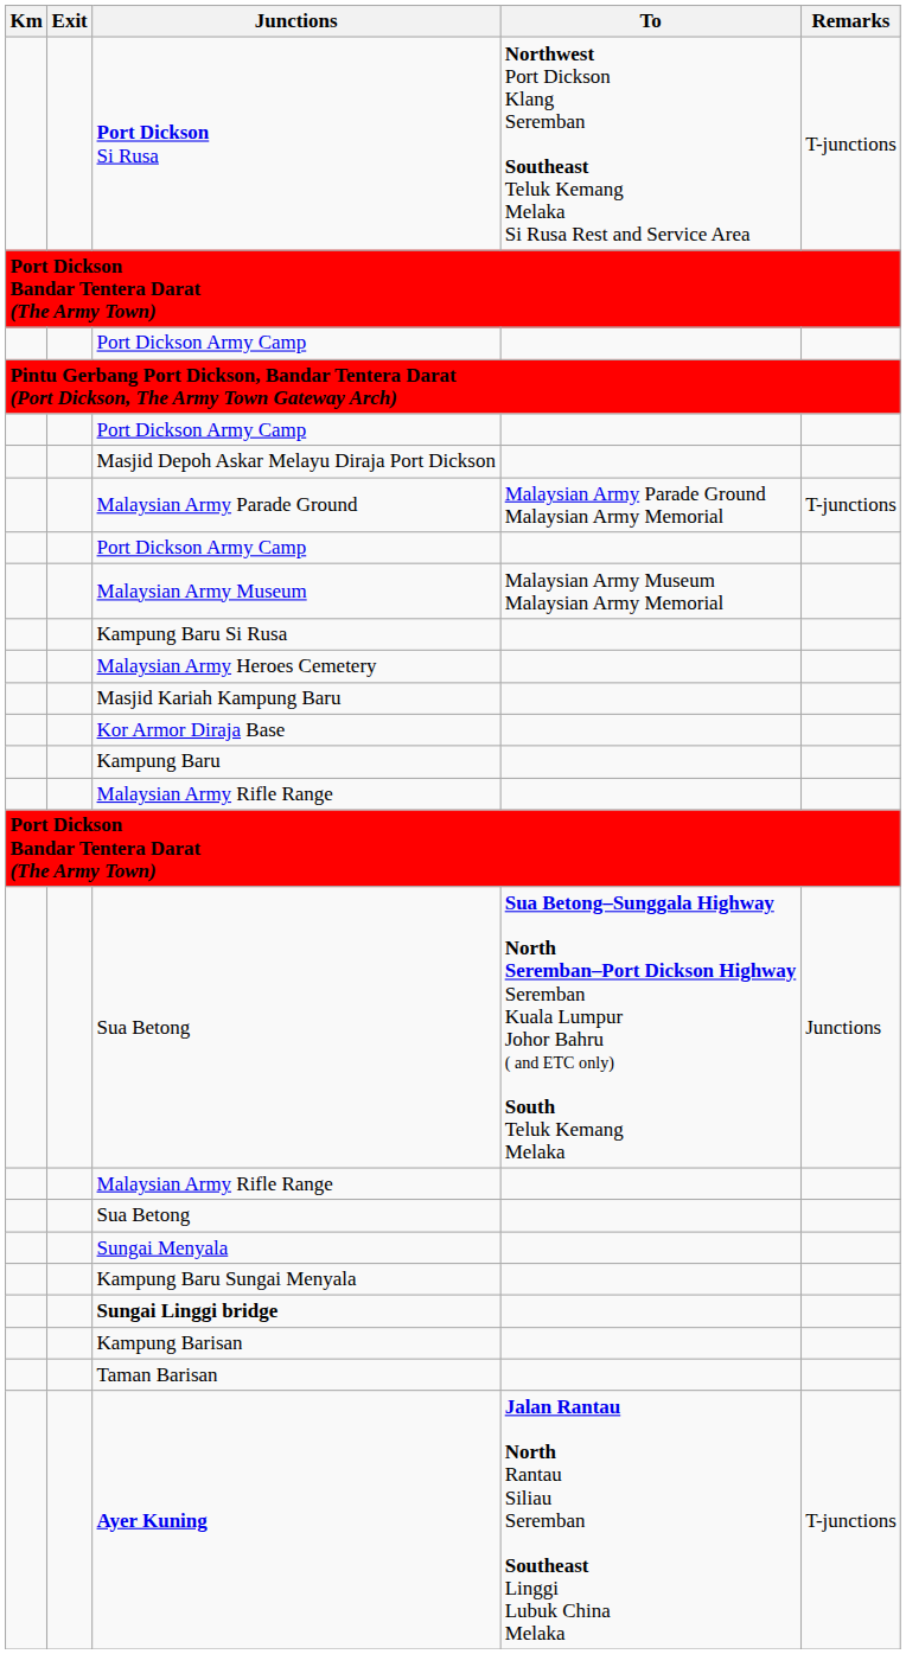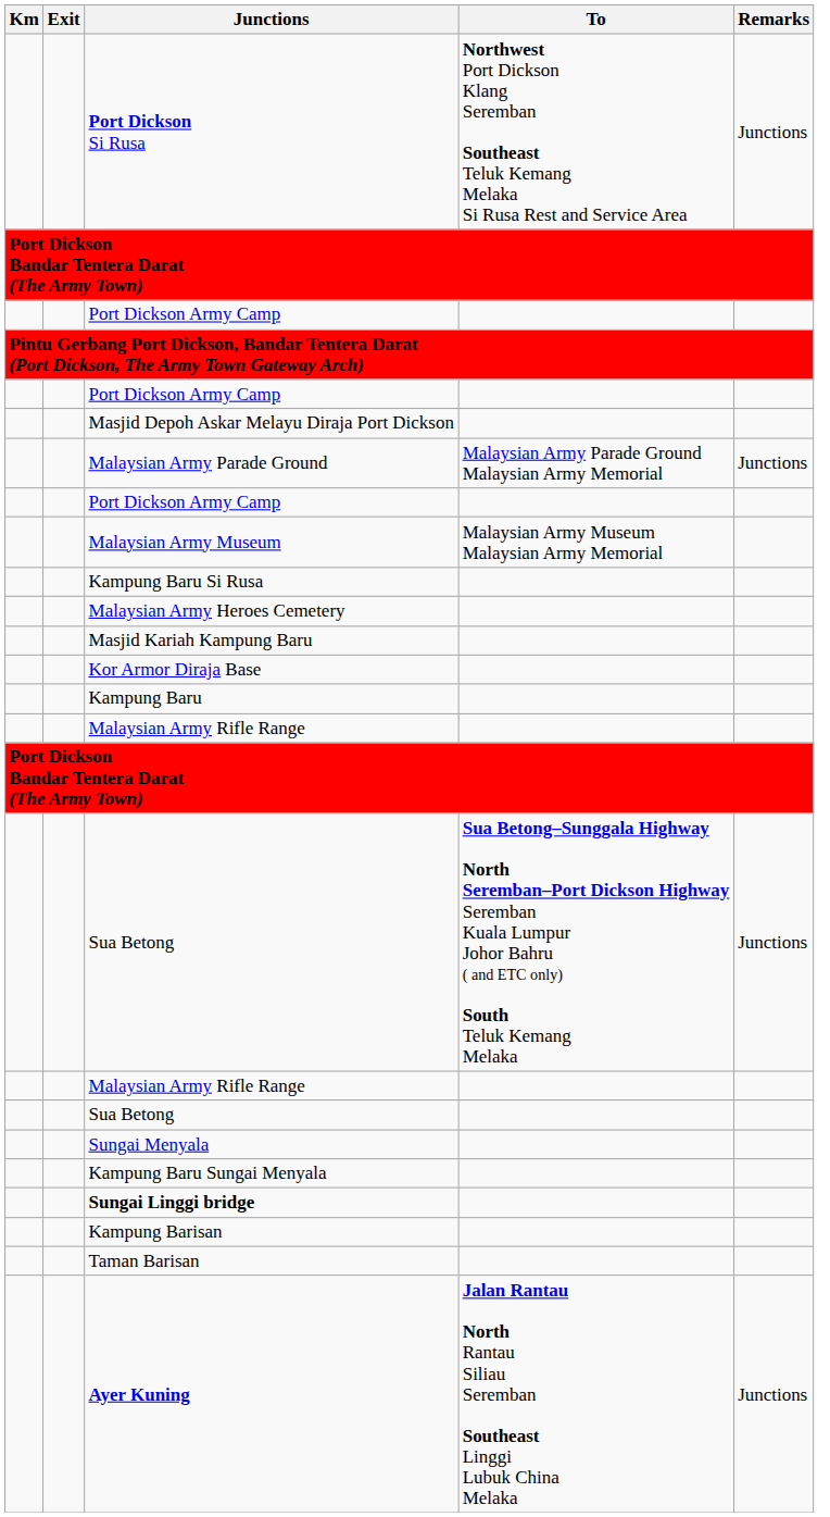Port Dickson Si Rusa | Remarks: T-junctions -> Junctions
Malaysian Army Parade Ground | Remarks: T-junctions -> Junctions
Ayer Kuning | Remarks: T-junctions -> Junctions
